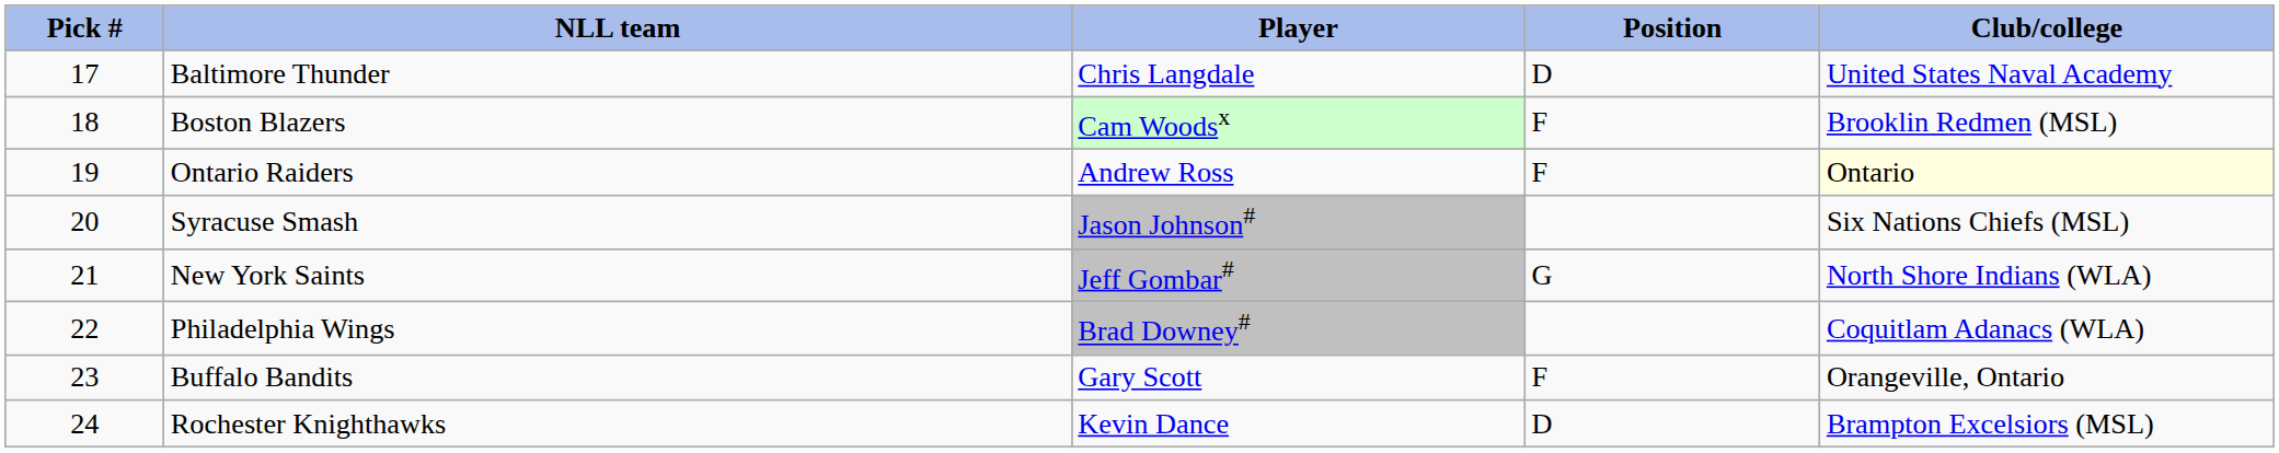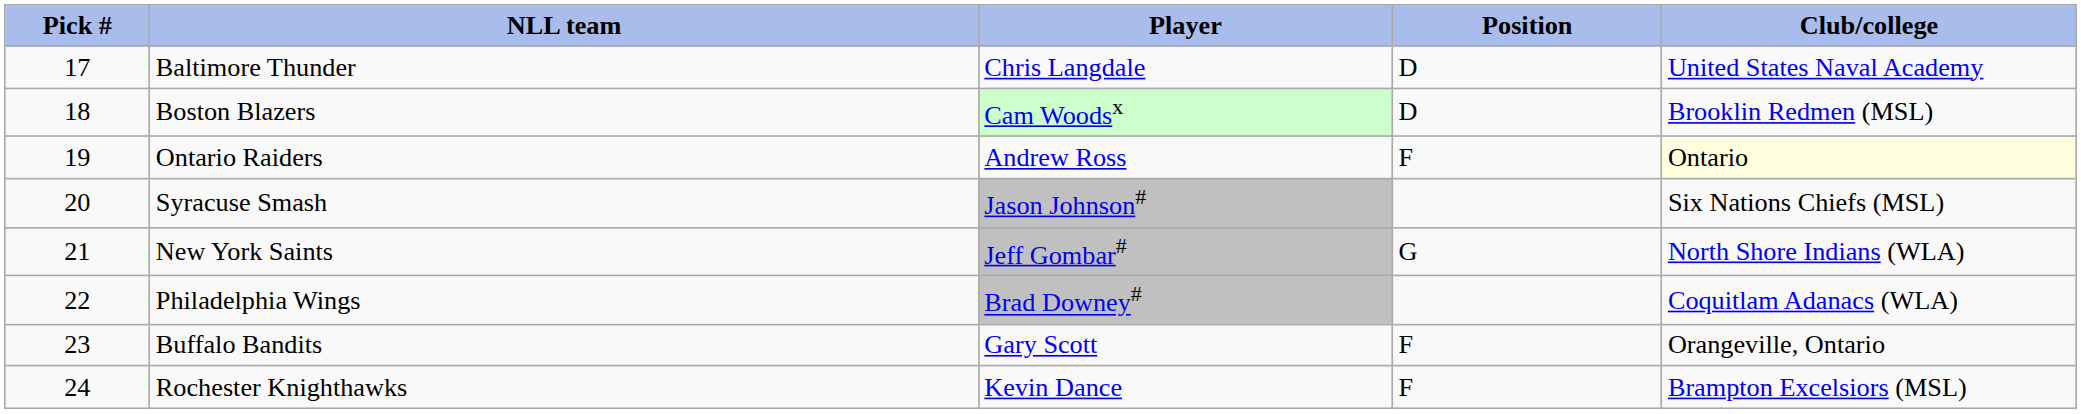Boston Blazers | Position: F -> D
Rochester Knighthawks | Position: D -> F
